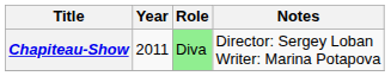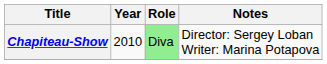Chapiteau-Show | Year: 2011 -> 2010
